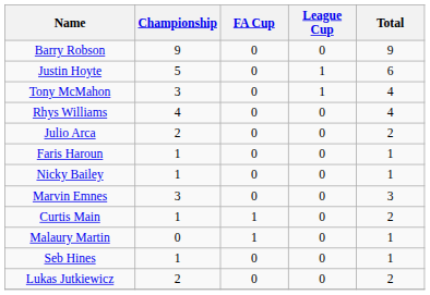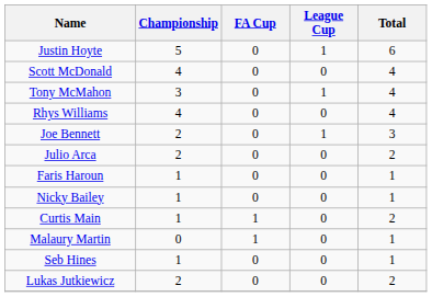- row: Barry Robson | 9 | 0 | 0 | 9
+ row: Scott McDonald | 4 | 0 | 0 | 4
+ row: Joe Bennett | 2 | 0 | 1 | 3
- row: Marvin Emnes | 3 | 0 | 0 | 3
